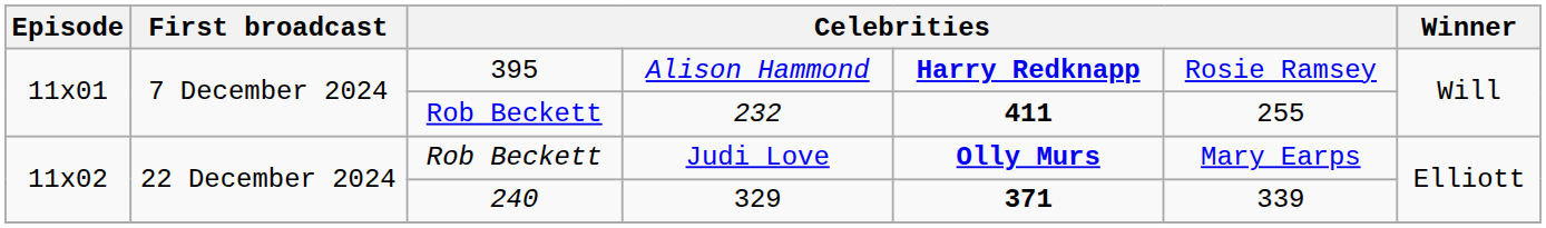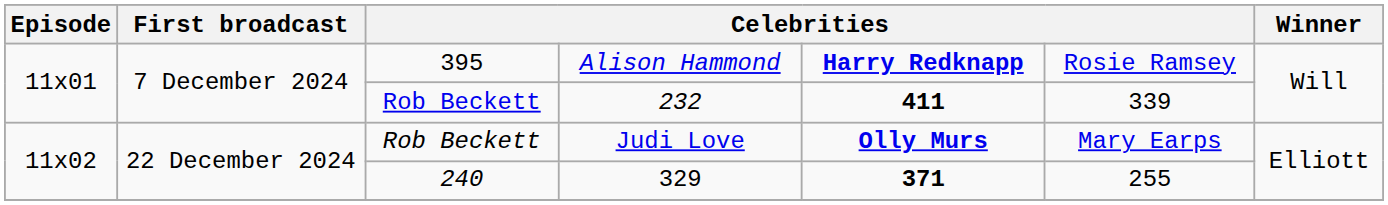232 | column 6: 255 -> 339
329 | column 6: 339 -> 255
